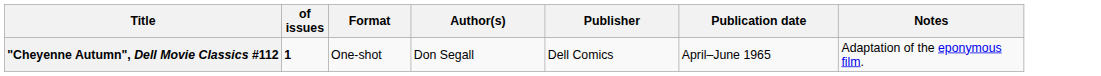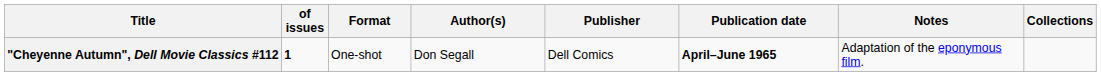+ column: Collections
"Cheyenne Autumn", Dell Movie Classics #112 | Publication date: normal -> bold
